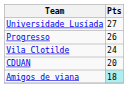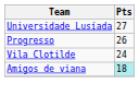- row: CDUAN | 20
